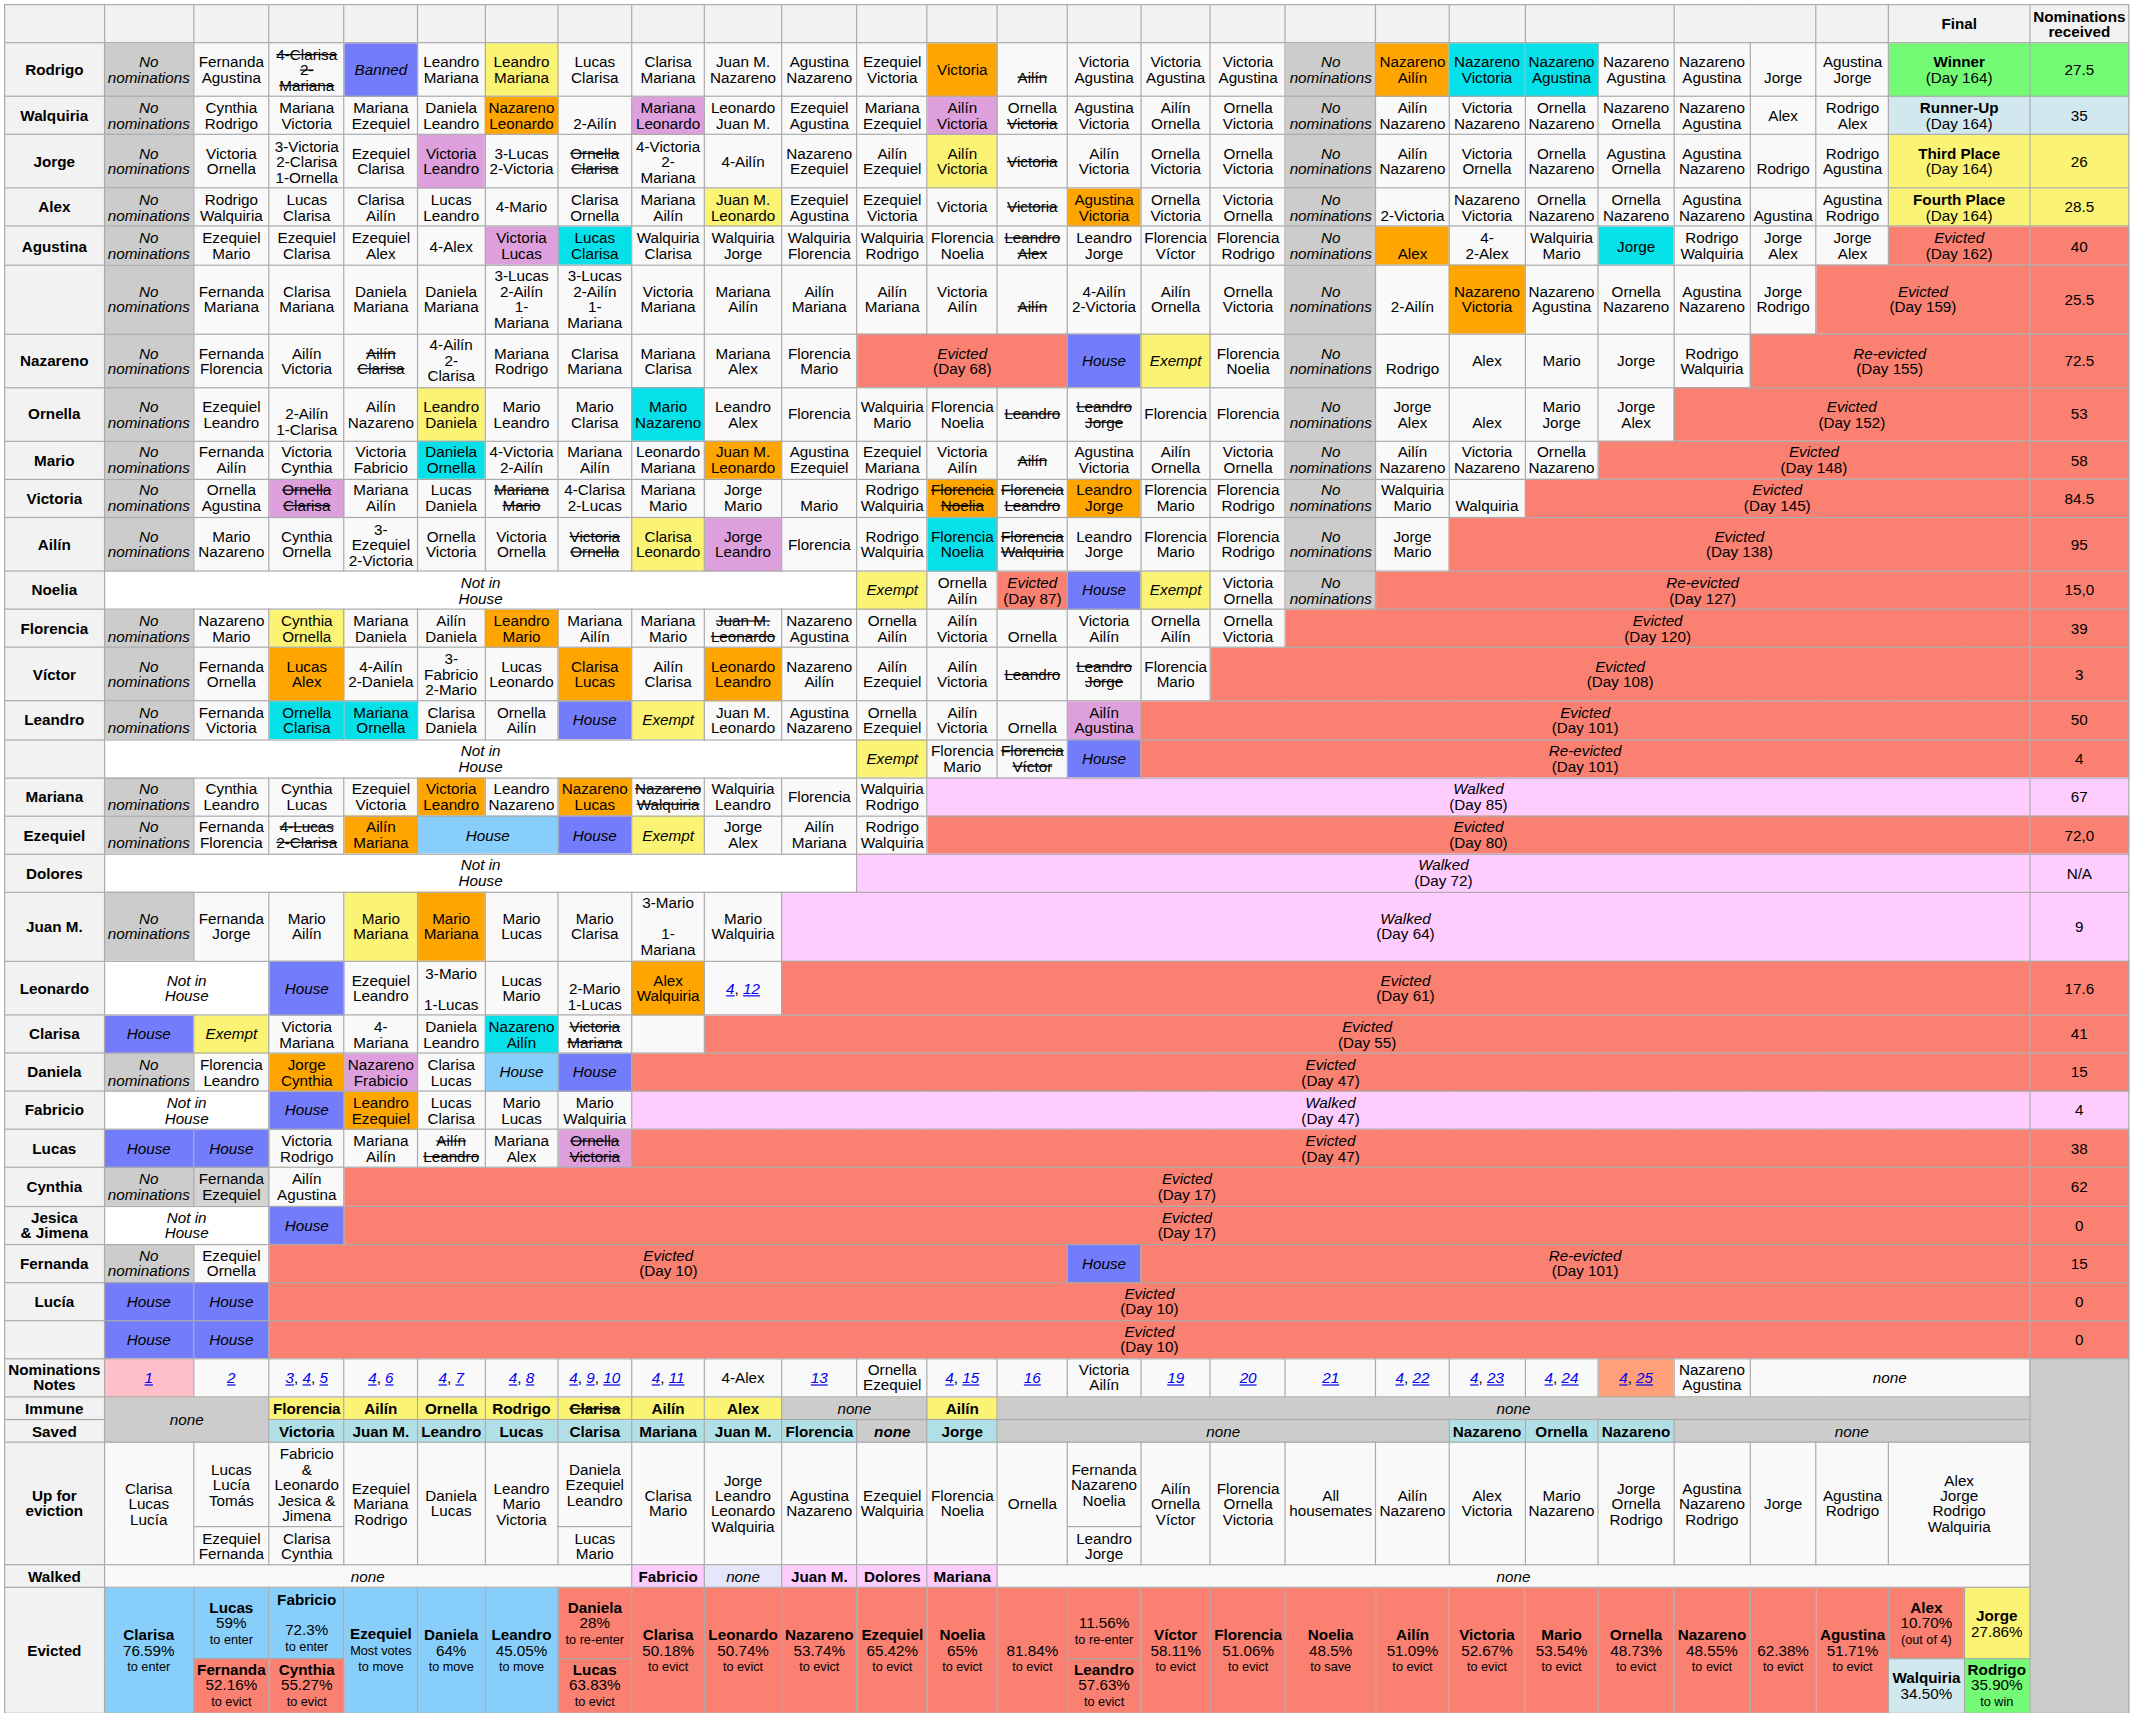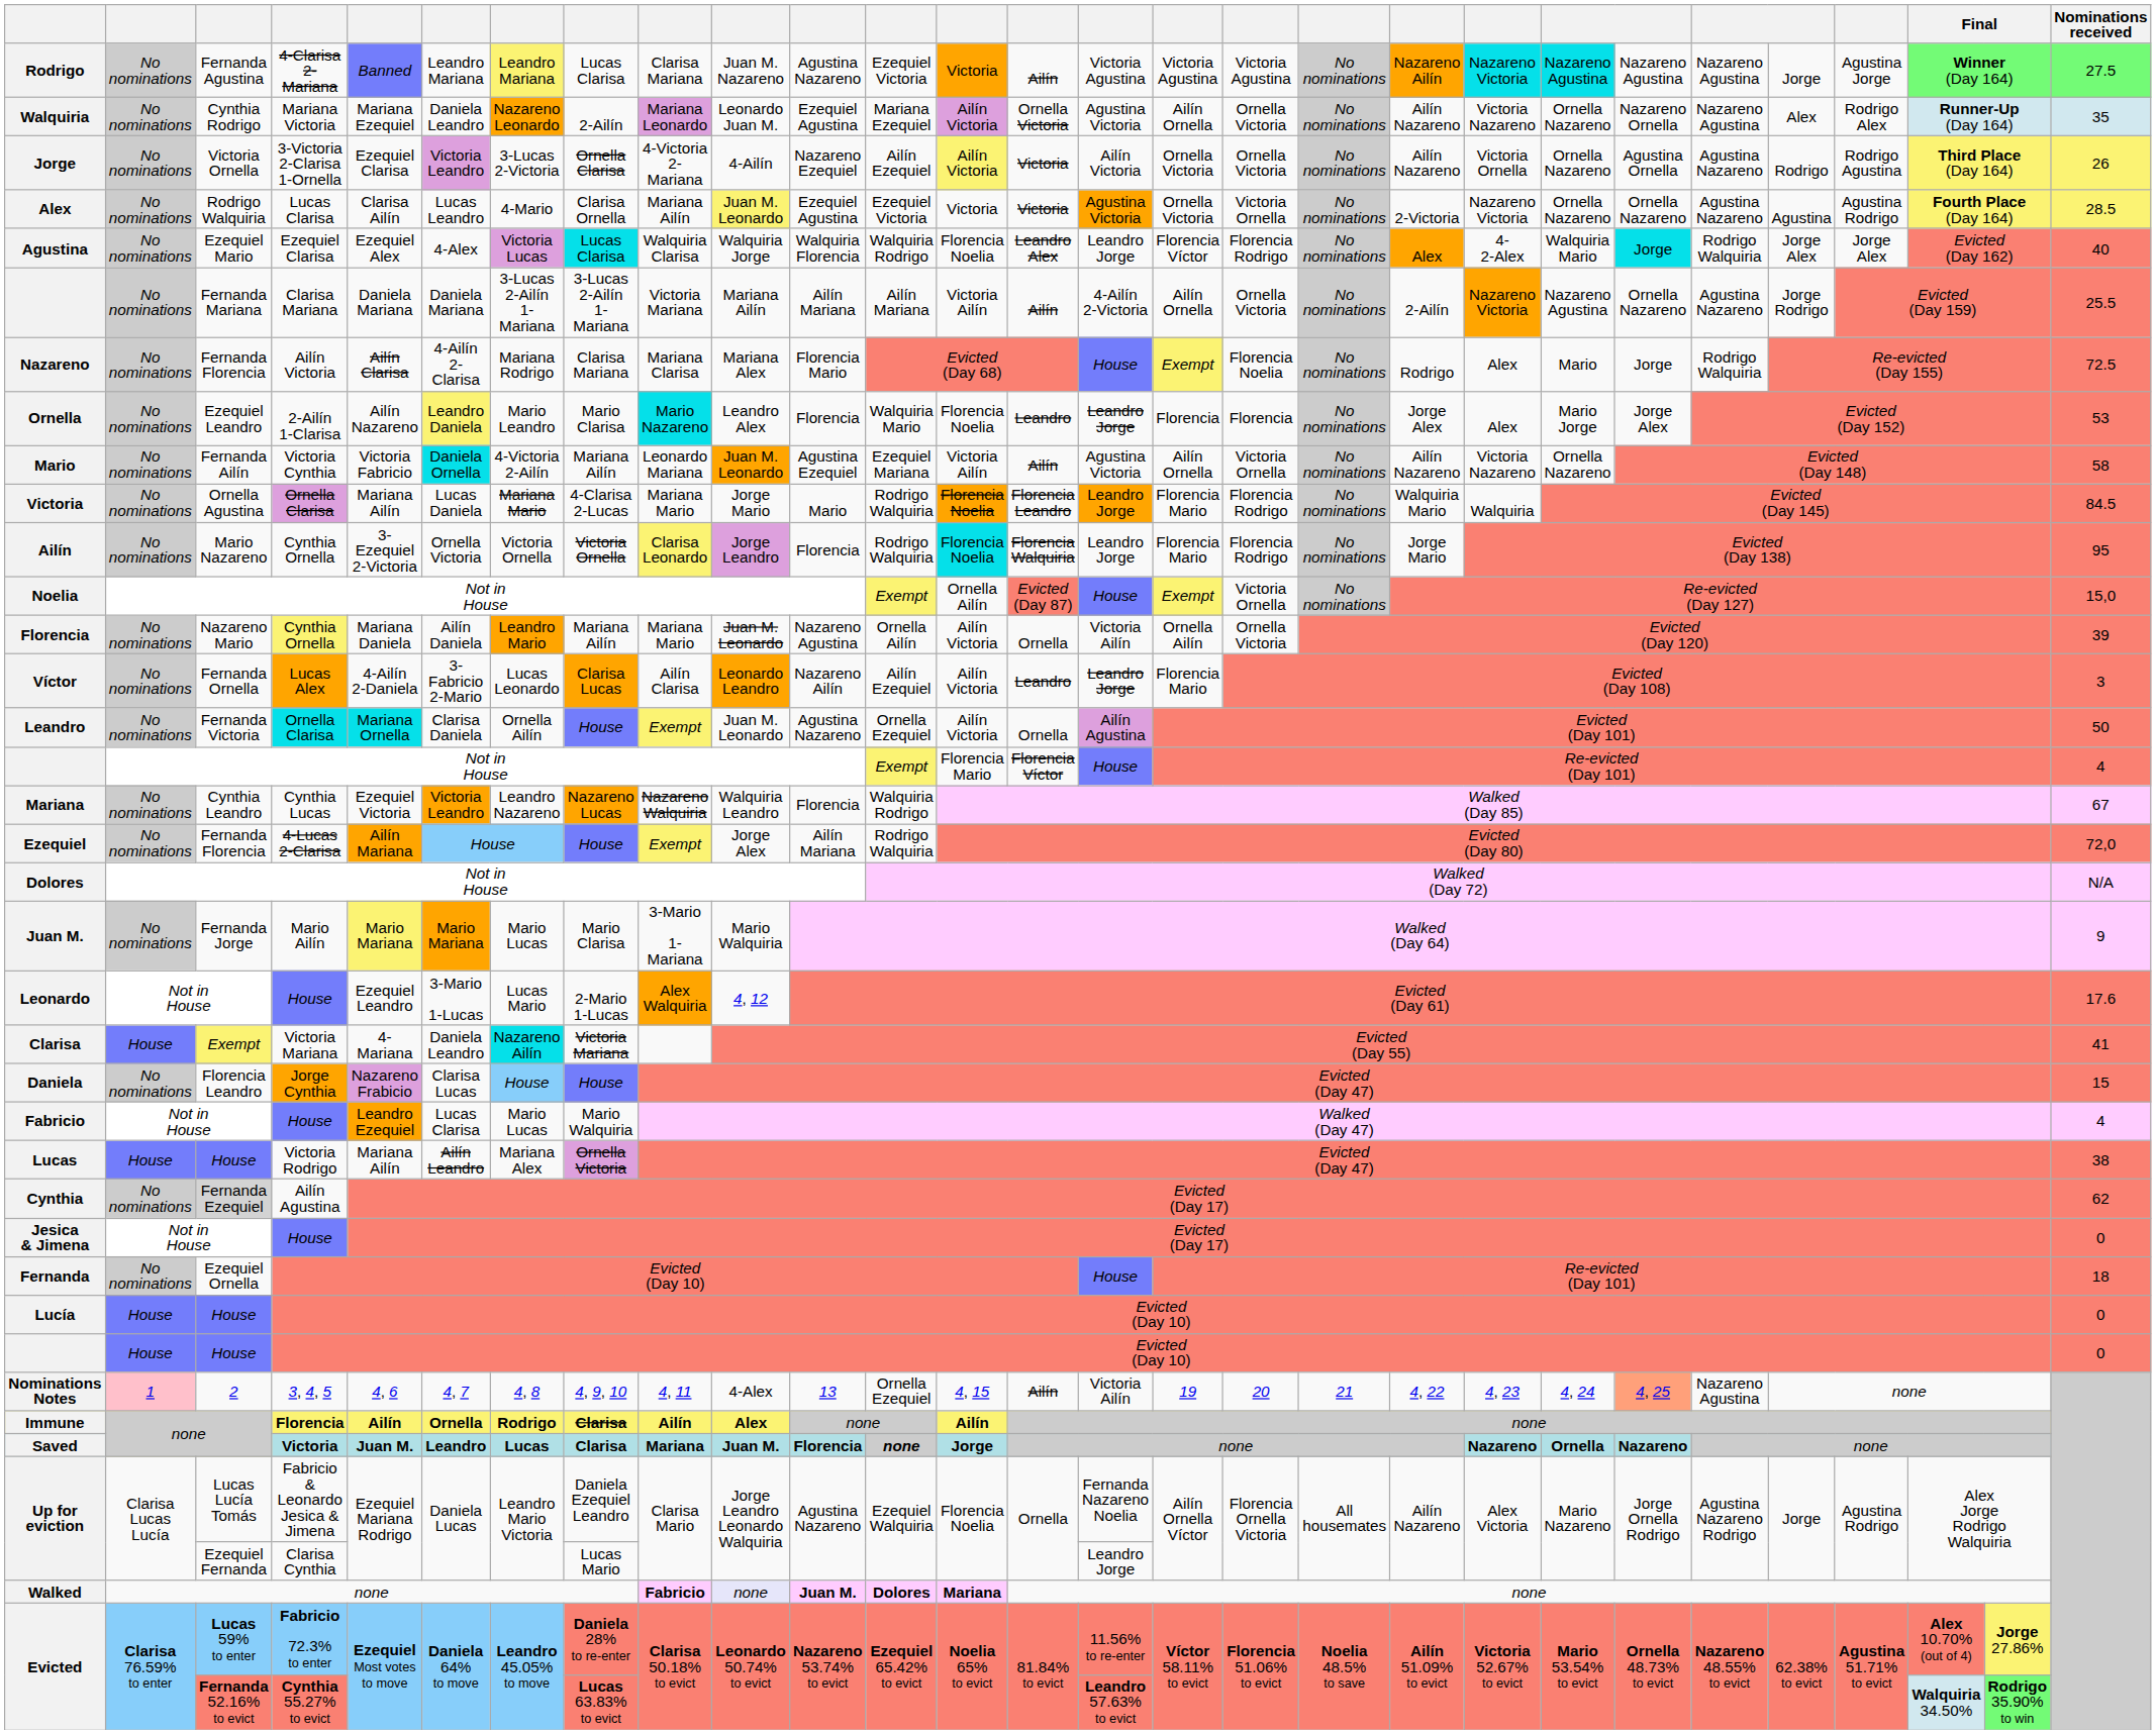Fernanda | Nominations received: 15 -> 18
Nominations Notes | column 14: 16 -> Ailín
